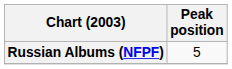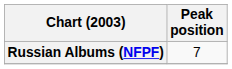Russian Albums (NFPF) | Peak position: 5 -> 7
